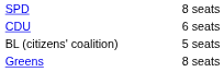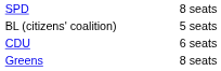rows swapped: CDU <-> BL (citizens' coalition)
